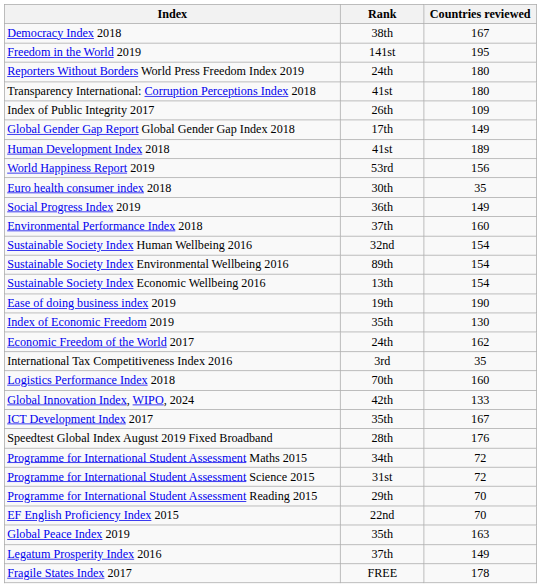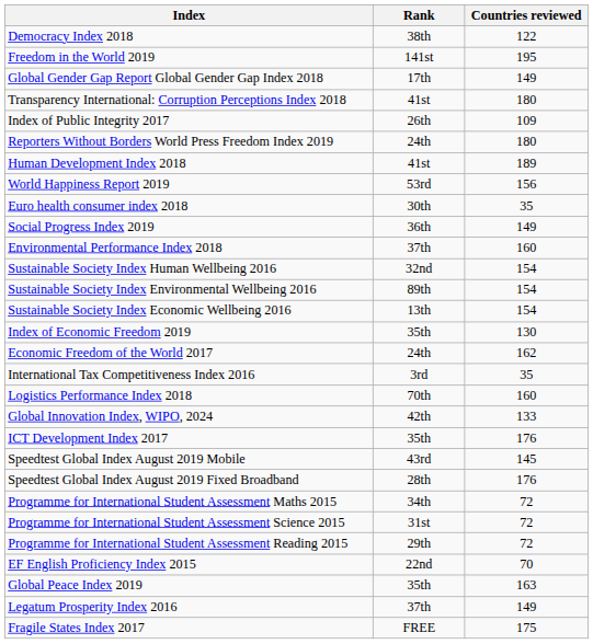Democracy Index 2018 | Countries reviewed: 167 -> 122
rows swapped: Reporters Without Borders World Press Freedom Index 2019 <-> Global Gender Gap Report Global Gender Gap Index 2018
- row: Ease of doing business index 2019 | 19th | 190
ICT Development Index 2017 | Countries reviewed: 167 -> 176
+ row: Speedtest Global Index August 2019 Mobile | 43rd | 145
Programme for International Student Assessment Reading 2015 | Countries reviewed: 70 -> 72
Fragile States Index 2017 | Countries reviewed: 178 -> 175
